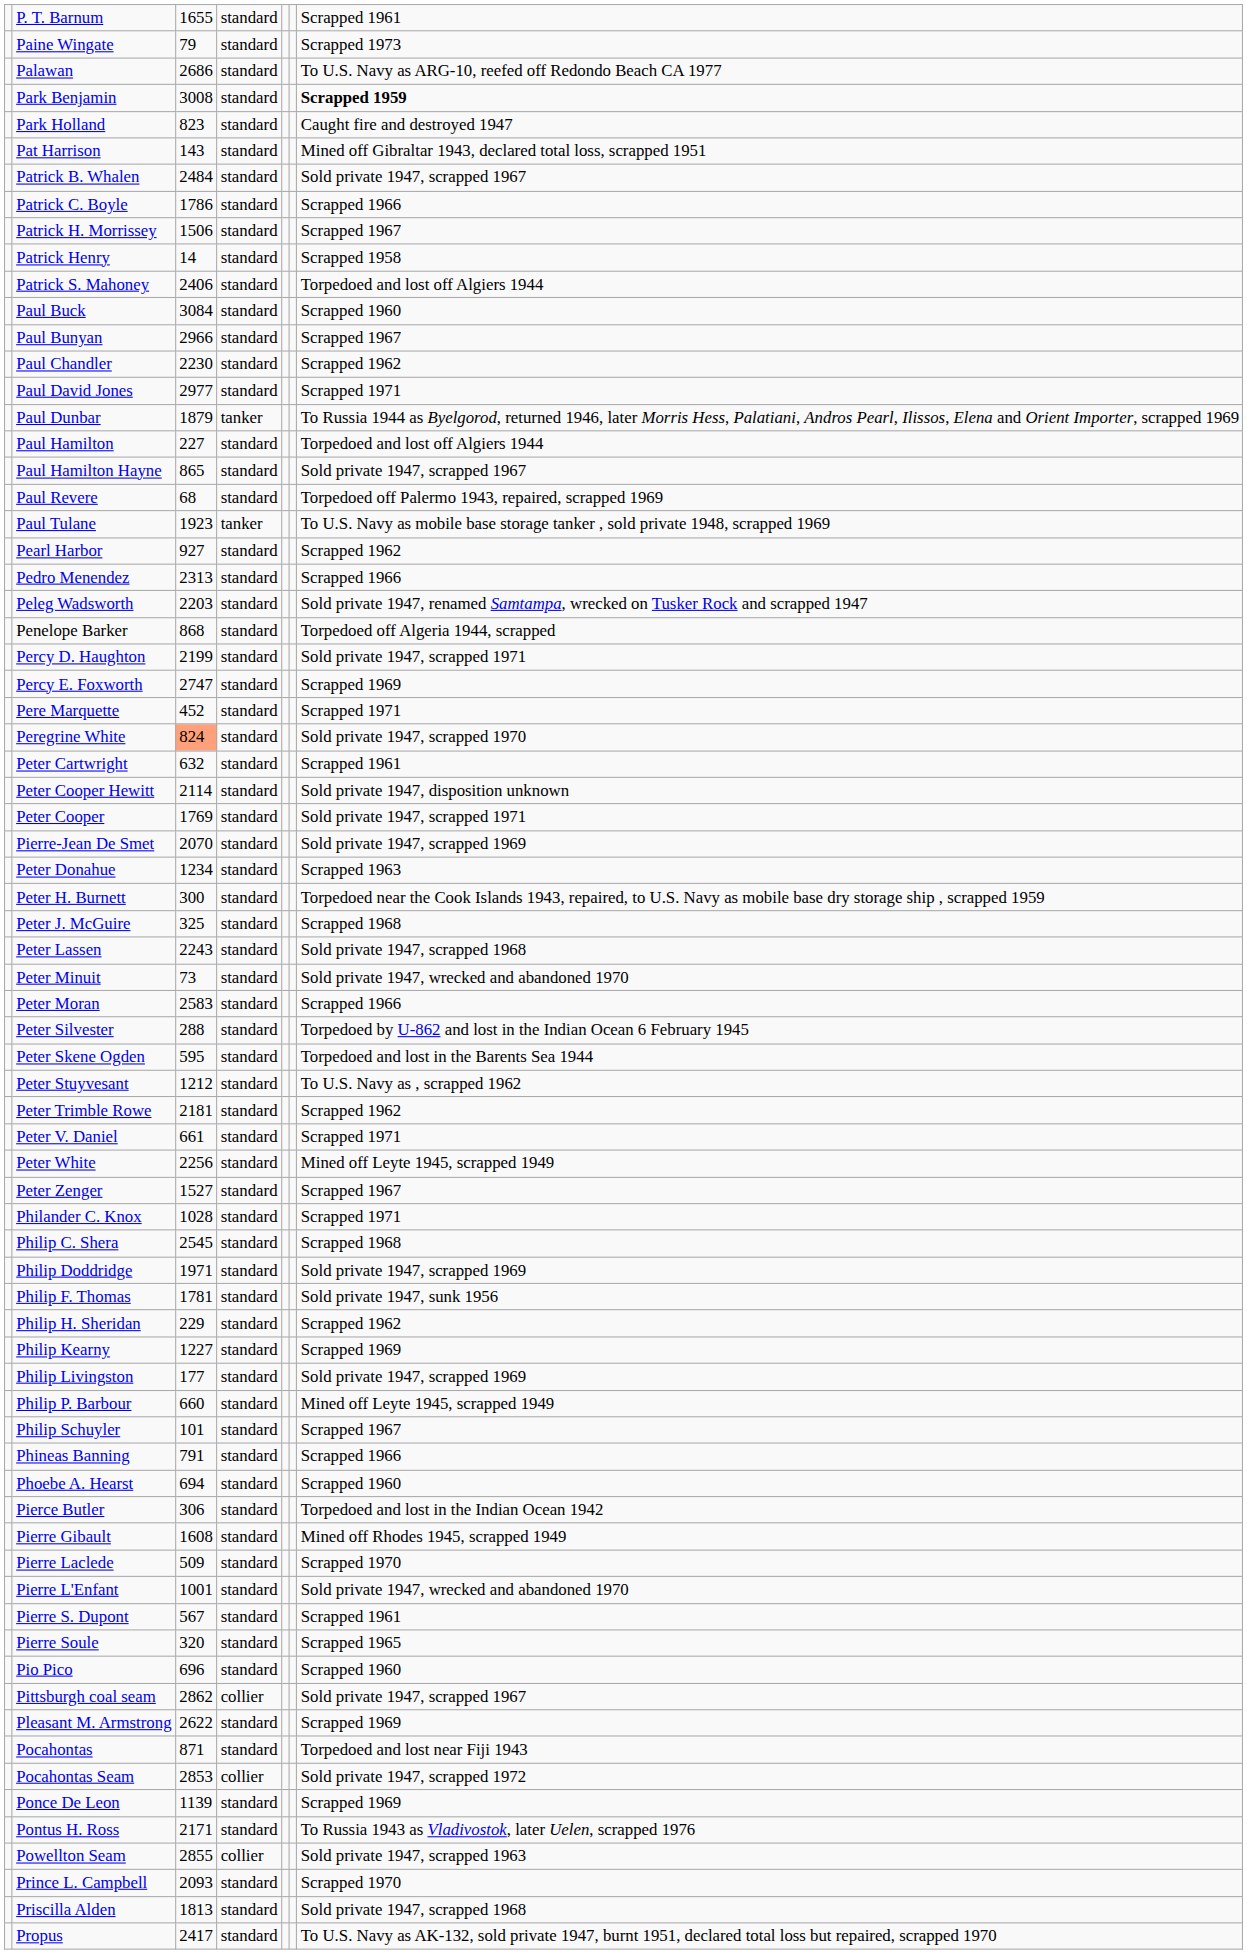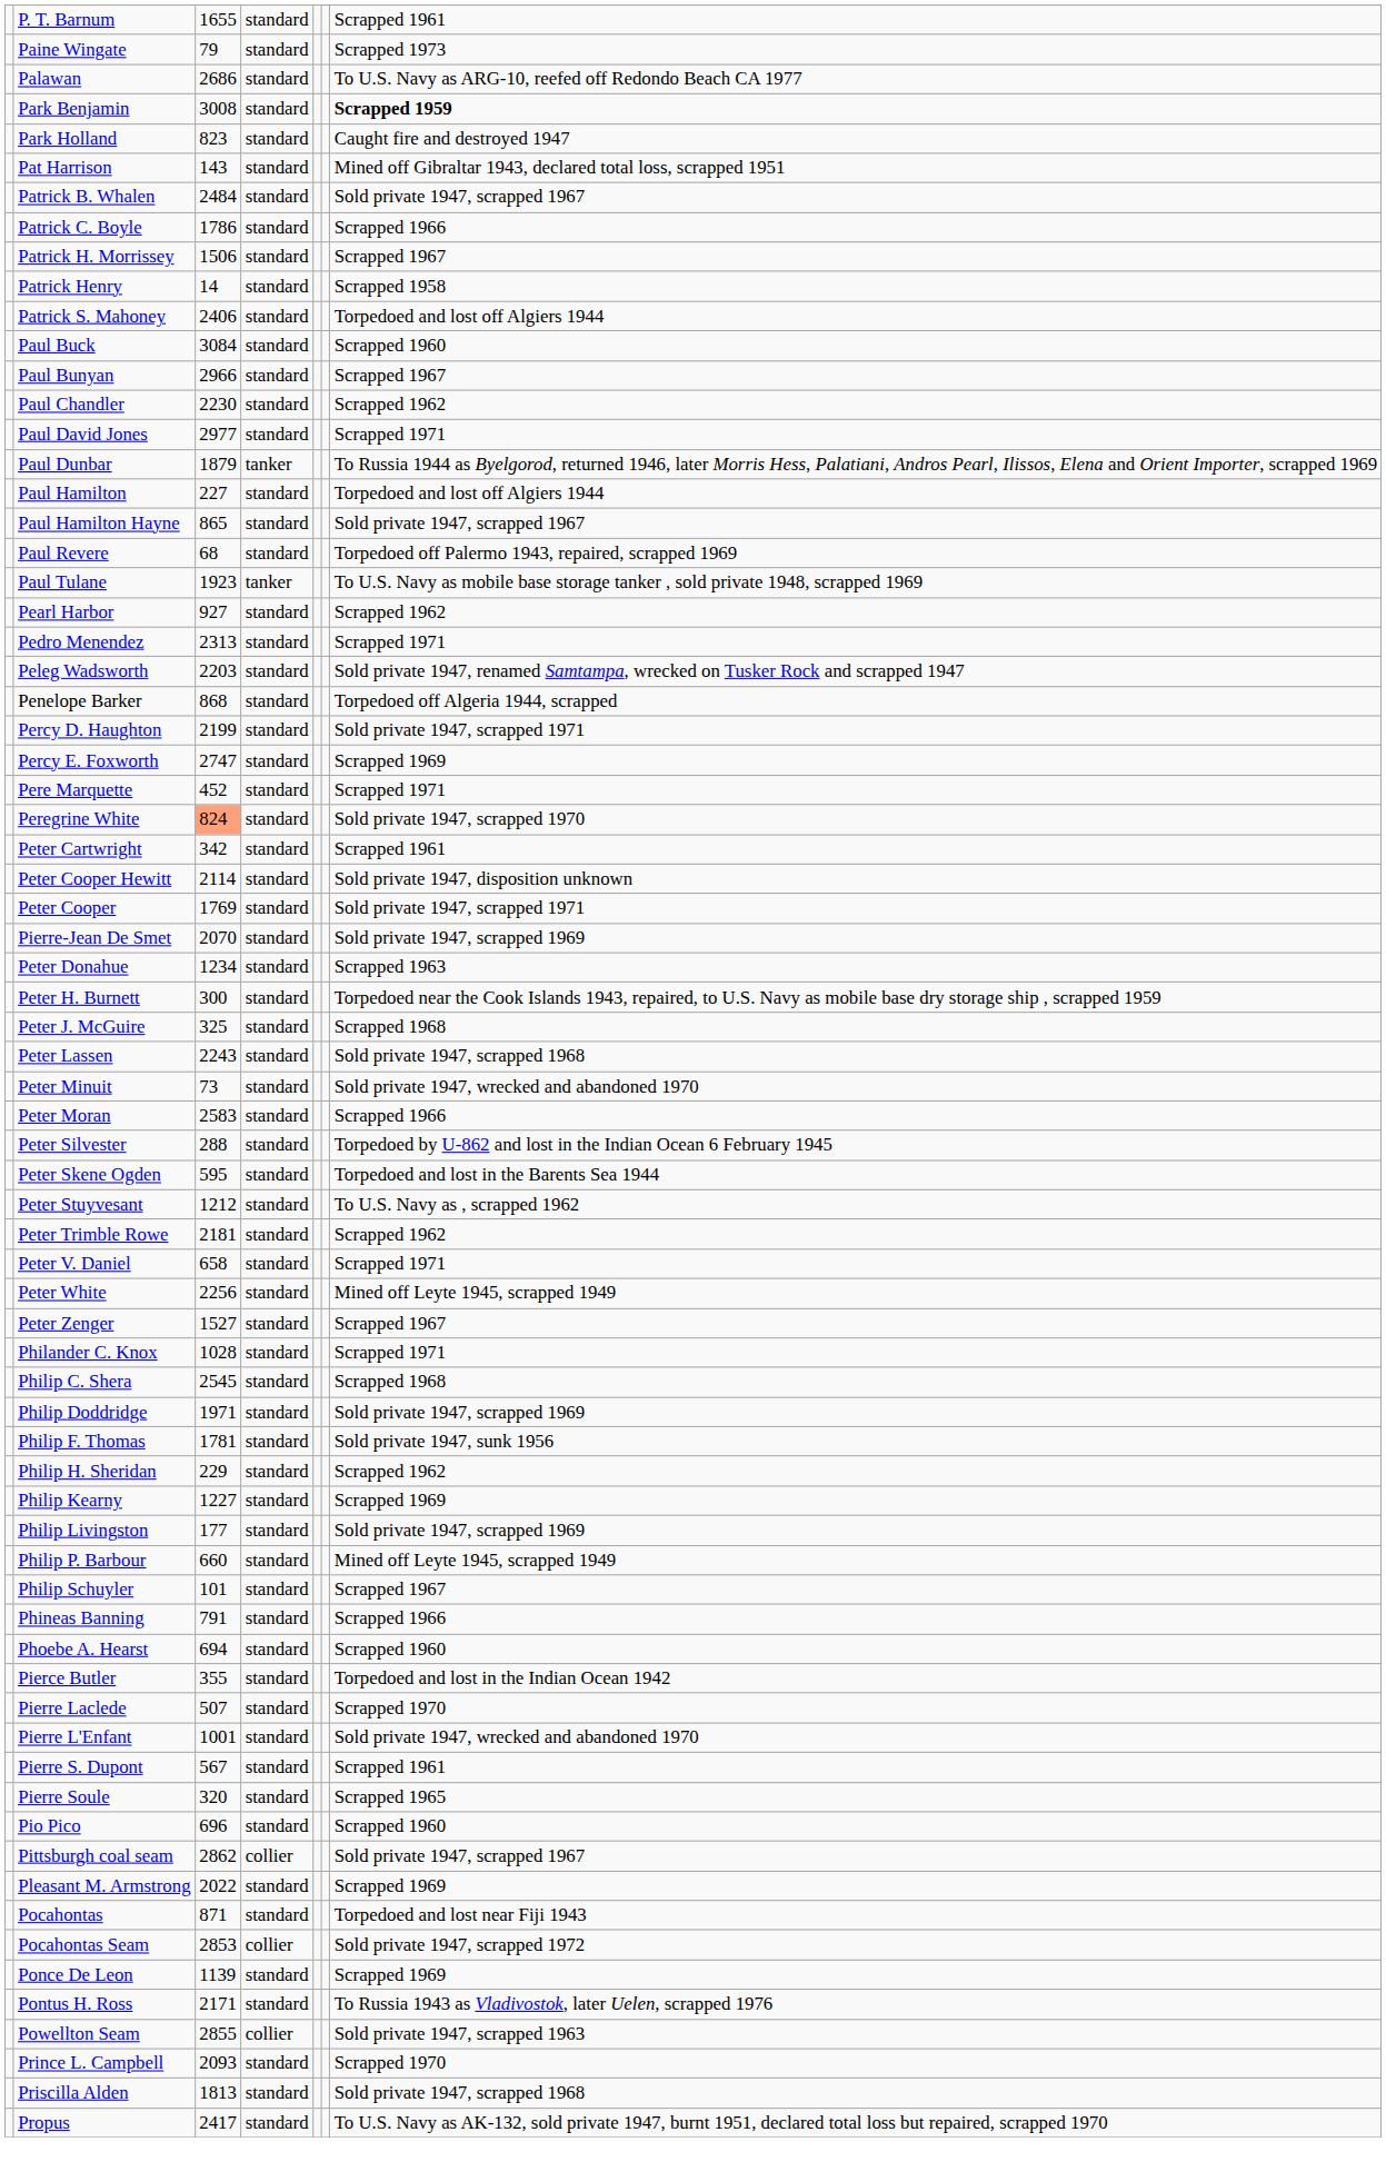Pedro Menendez | column 7: Scrapped 1966 -> Scrapped 1971
Peter Cartwright | column 3: 632 -> 342
Peter V. Daniel | column 3: 661 -> 658
Pierce Butler | column 3: 306 -> 355
- row: Pierre Gibault | 1608 | standard | Mined off Rhodes 1945, scrapped 1949
Pierre Laclede | column 3: 509 -> 507
Pleasant M. Armstrong | column 3: 2622 -> 2022
